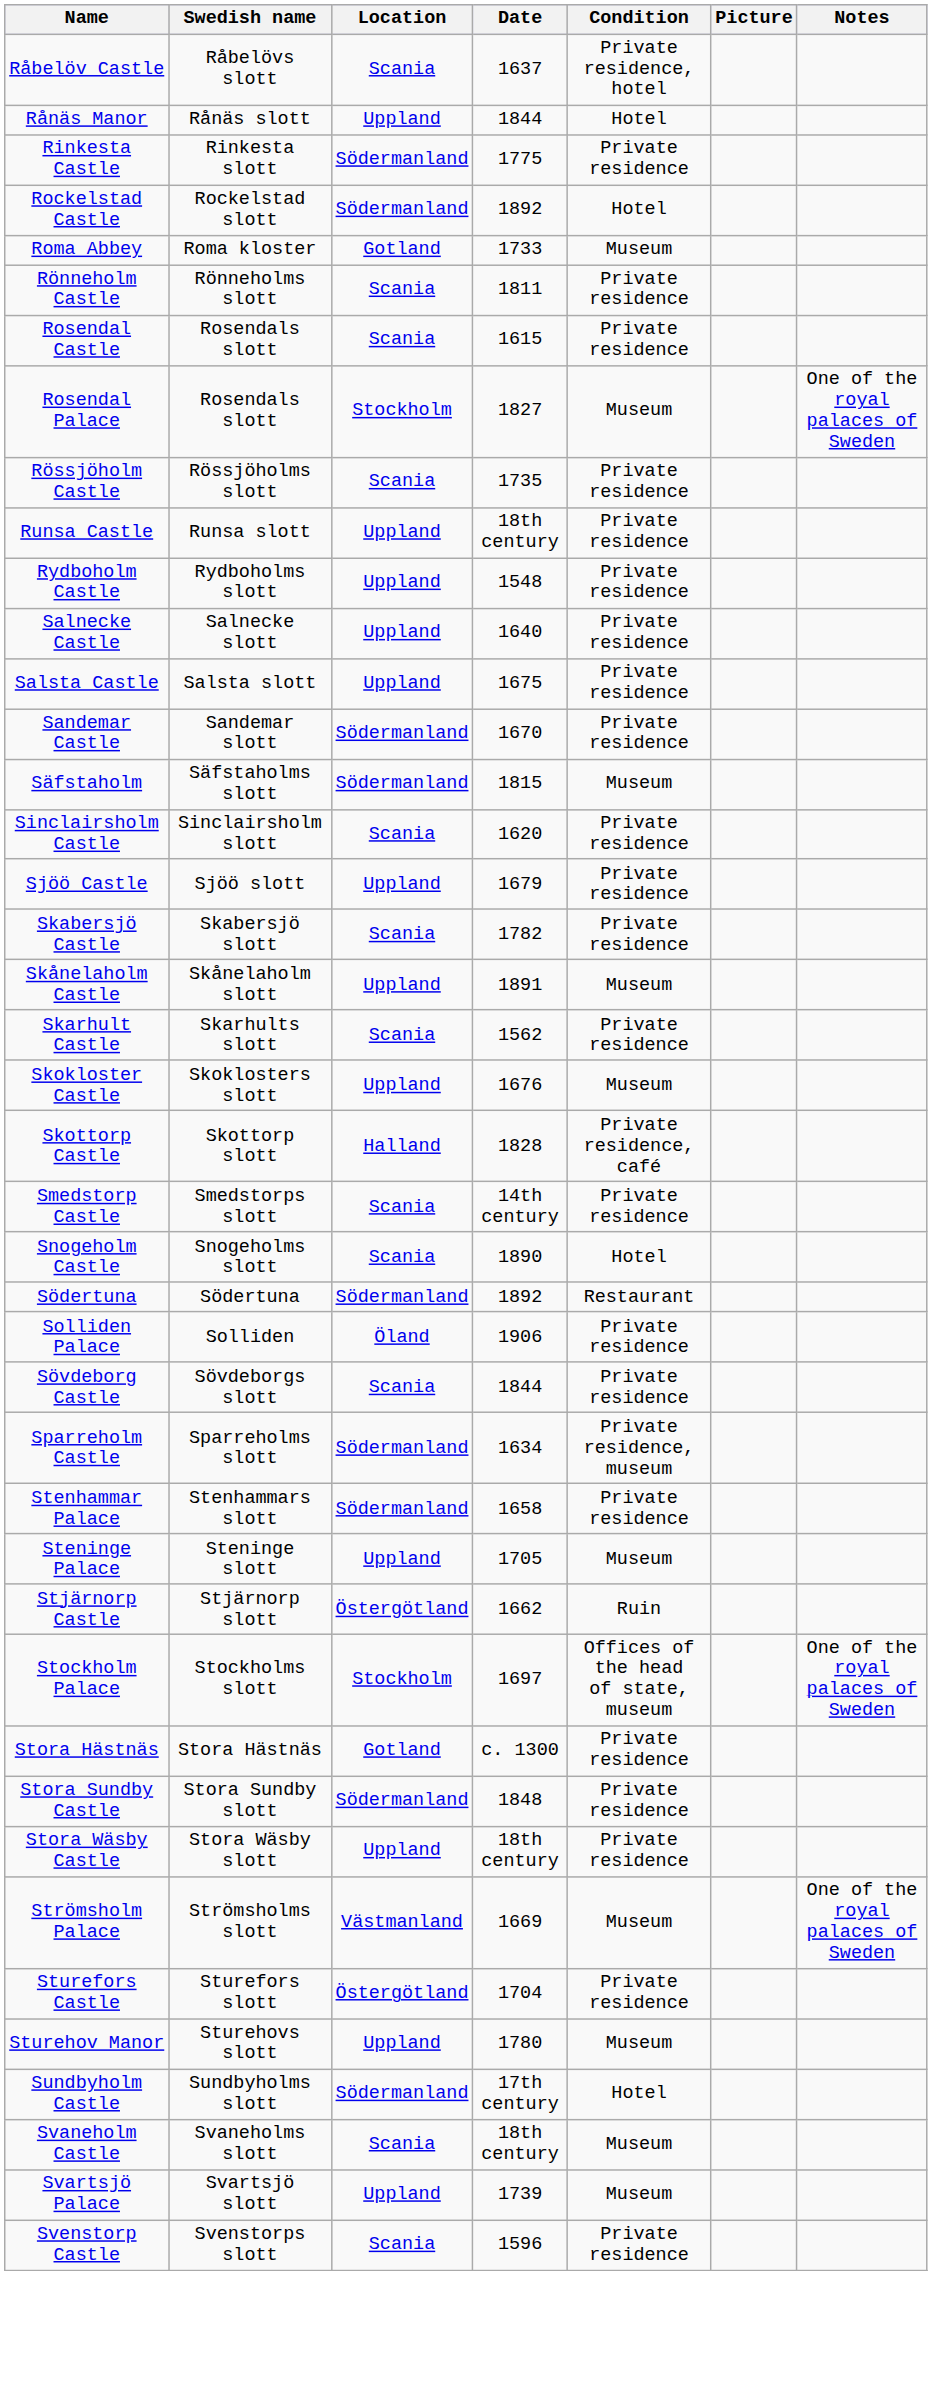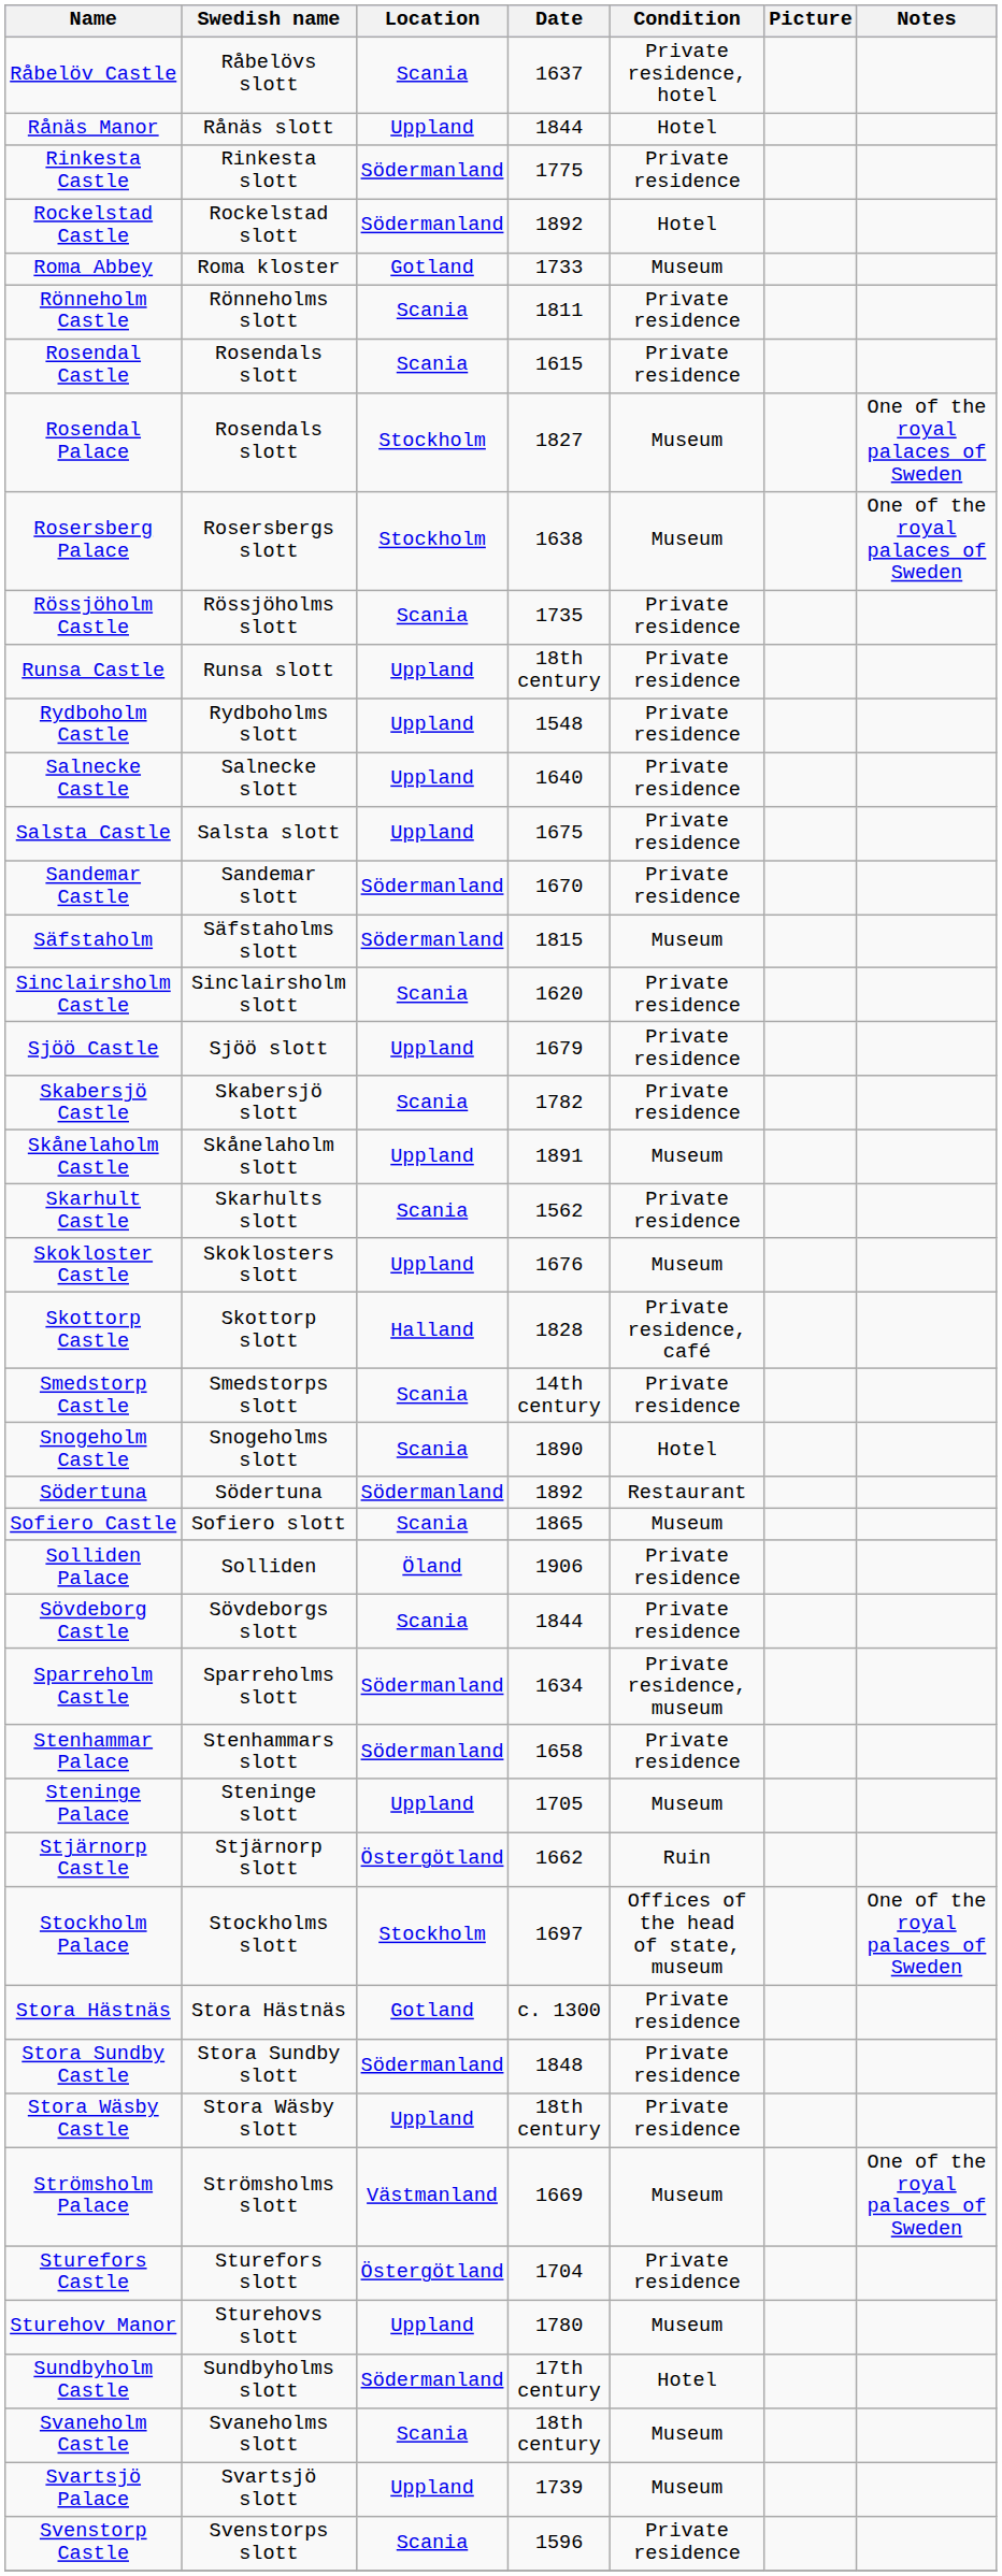+ row: Rosersberg Palace | Rosersbergs slott | Stockholm | 1638 | Museum | One of the royal palaces of Sweden
+ row: Sofiero Castle | Sofiero slott | Scania | 1865 | Museum
